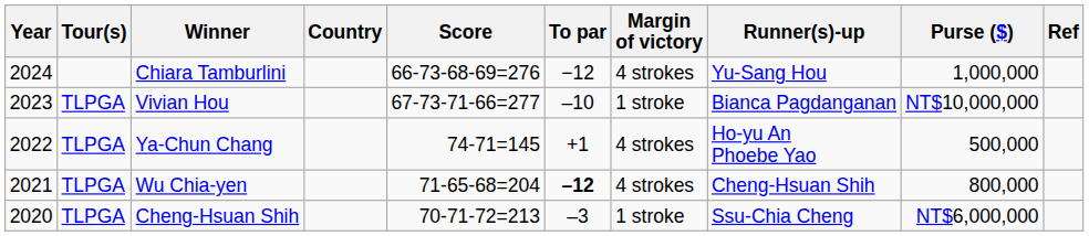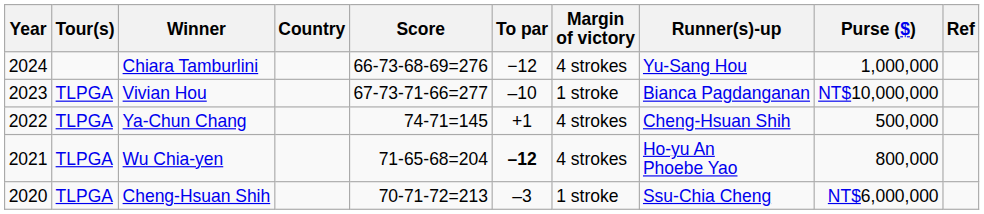Ya-Chun Chang | Runner(s)-up: Ho-yu An Phoebe Yao -> Cheng-Hsuan Shih
Wu Chia-yen | Runner(s)-up: Cheng-Hsuan Shih -> Ho-yu An Phoebe Yao
